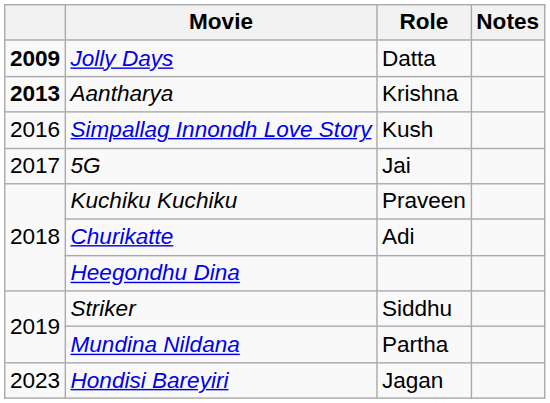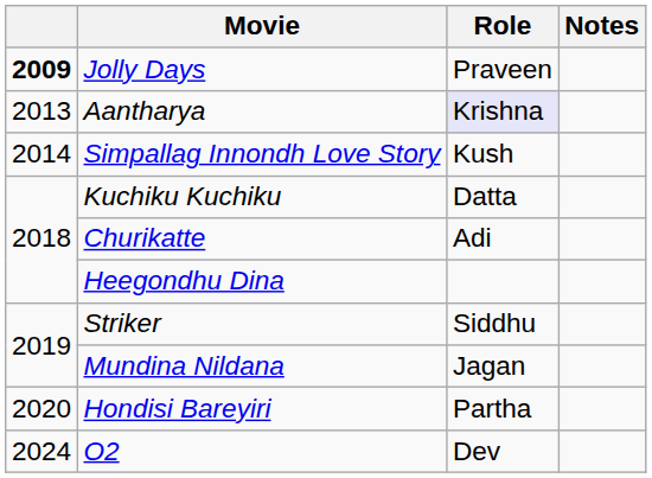Jolly Days | Role: Datta -> Praveen
Aantharya | column 1: bold -> normal
Aantharya | Role: no background -> lavender background
Simpallag Innondh Love Story | column 1: 2016 -> 2014
- row: 2017 | 5G | Jai
Kuchiku Kuchiku | Role: Praveen -> Datta
Mundina Nildana | Role: Partha -> Jagan
Hondisi Bareyiri | column 1: 2023 -> 2020
Hondisi Bareyiri | Role: Jagan -> Partha
+ row: 2024 | O2 | Dev
